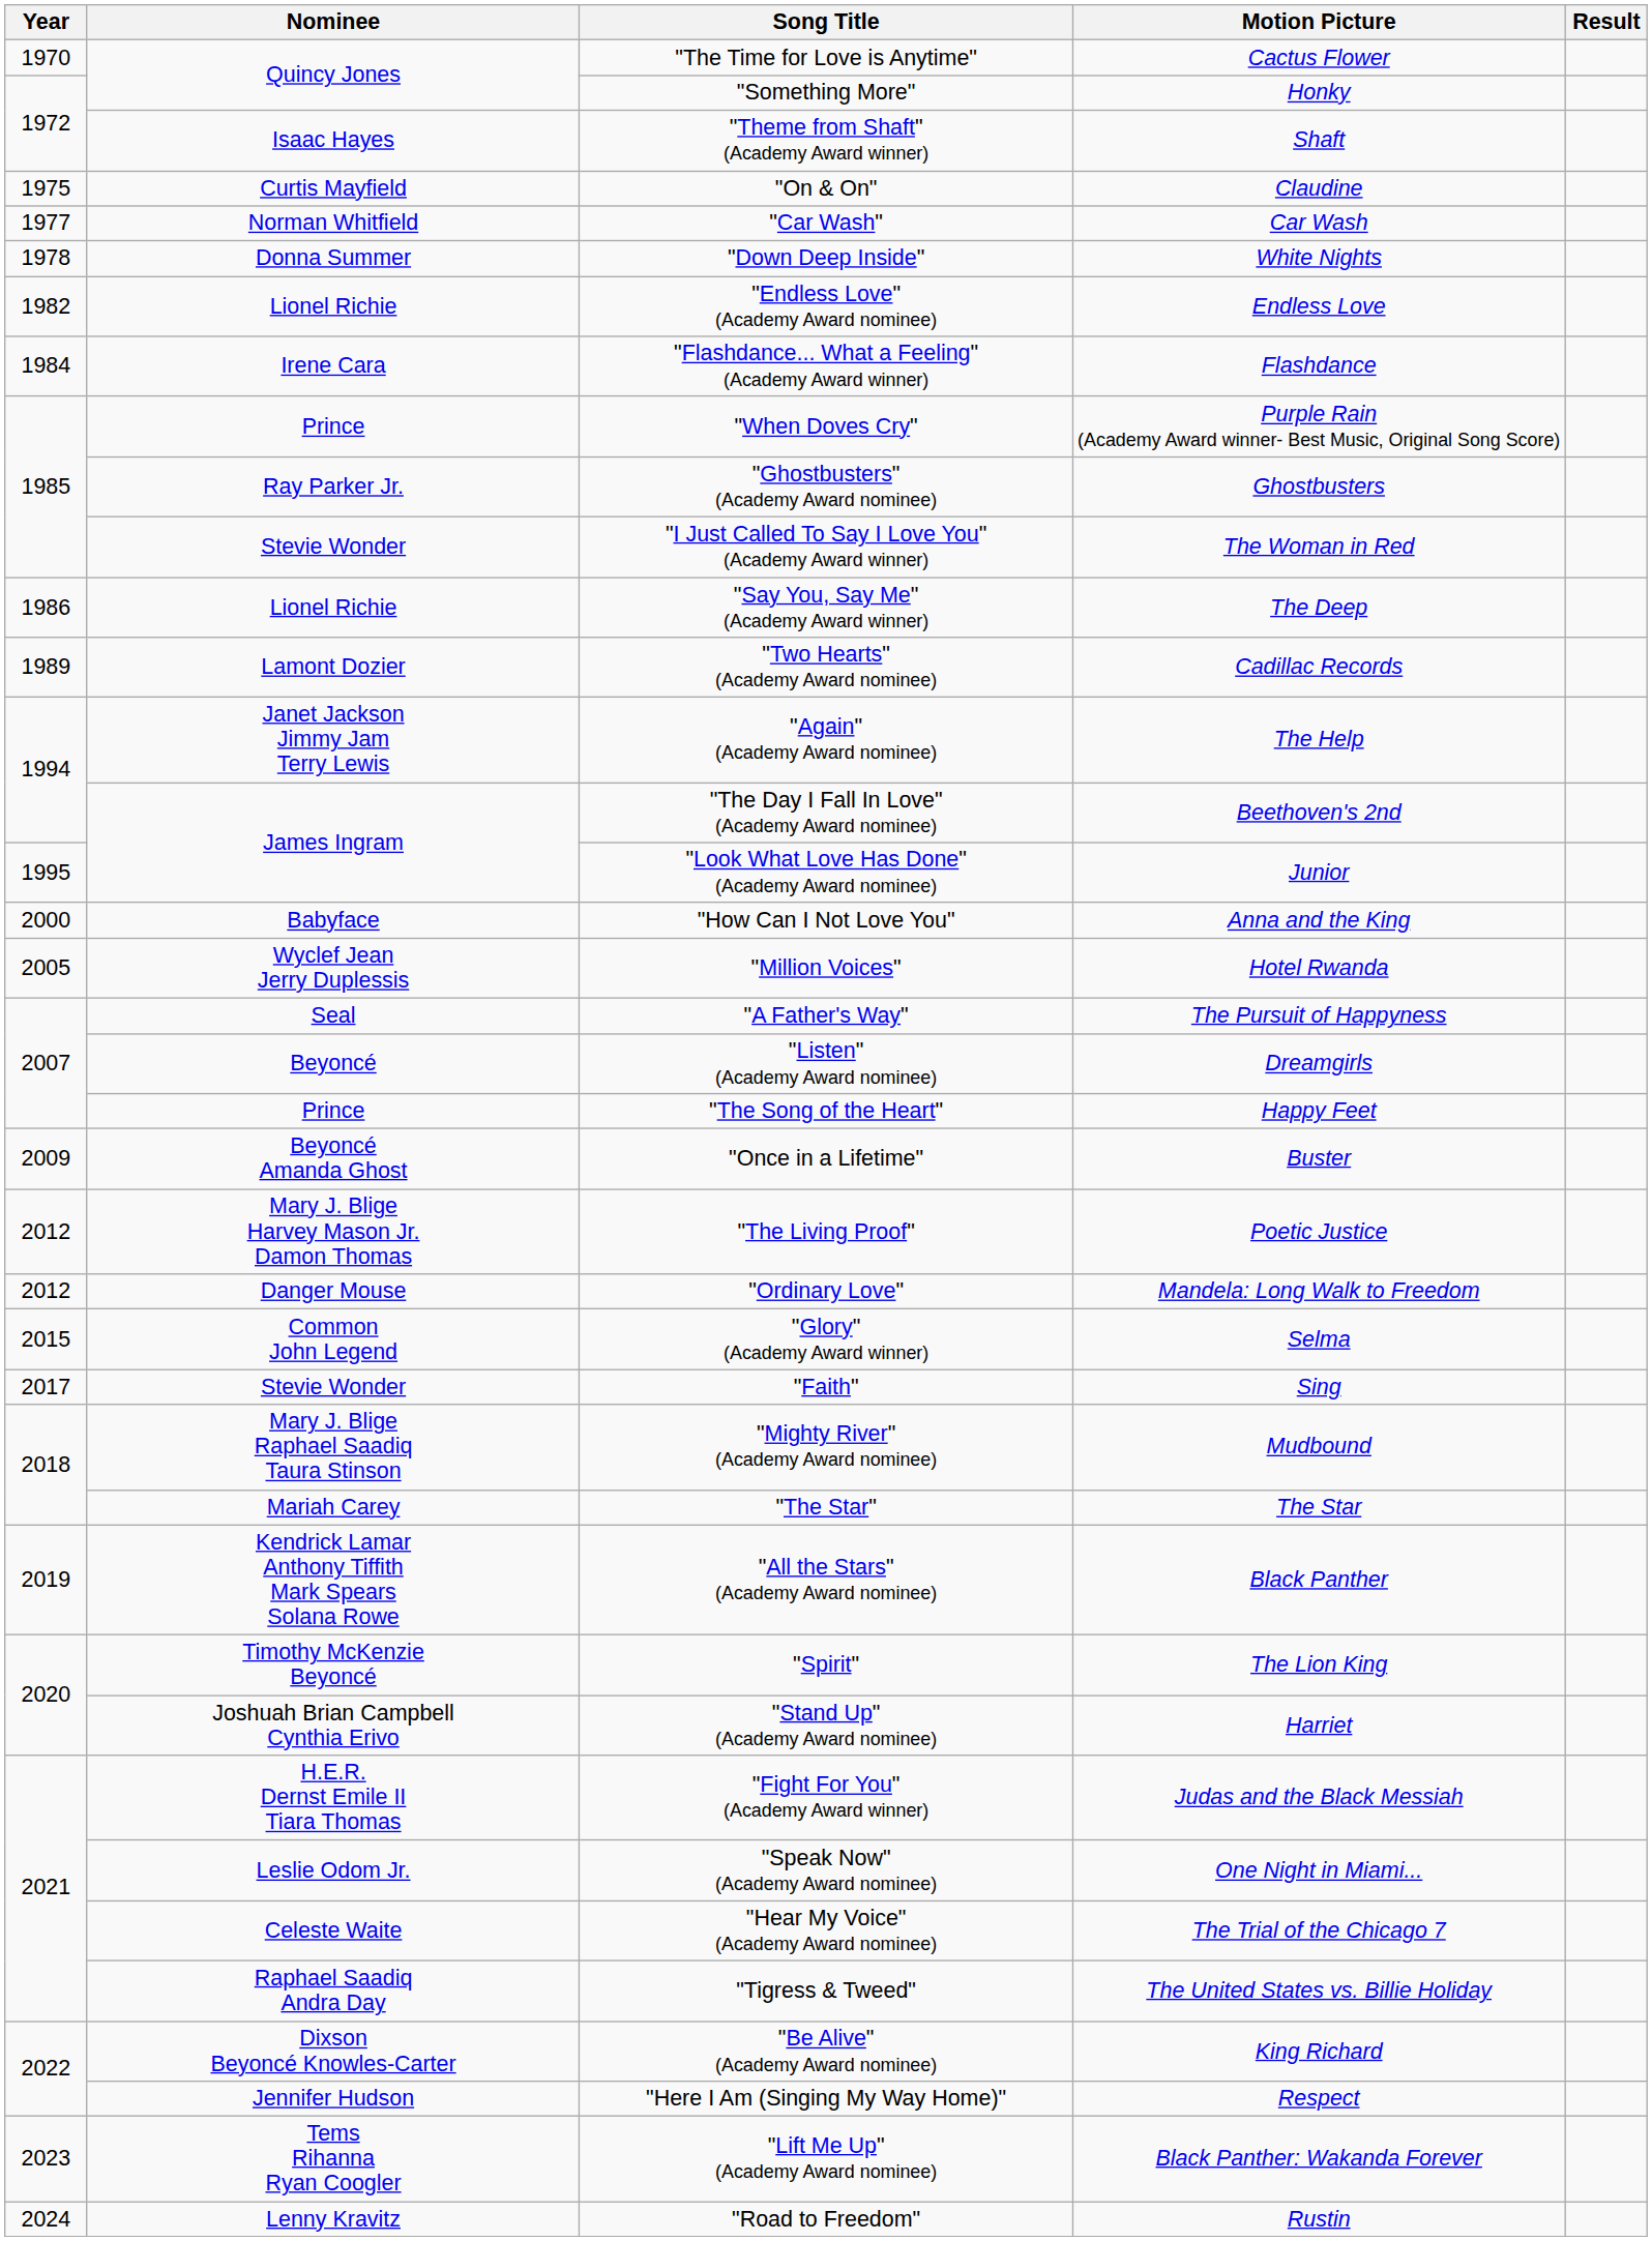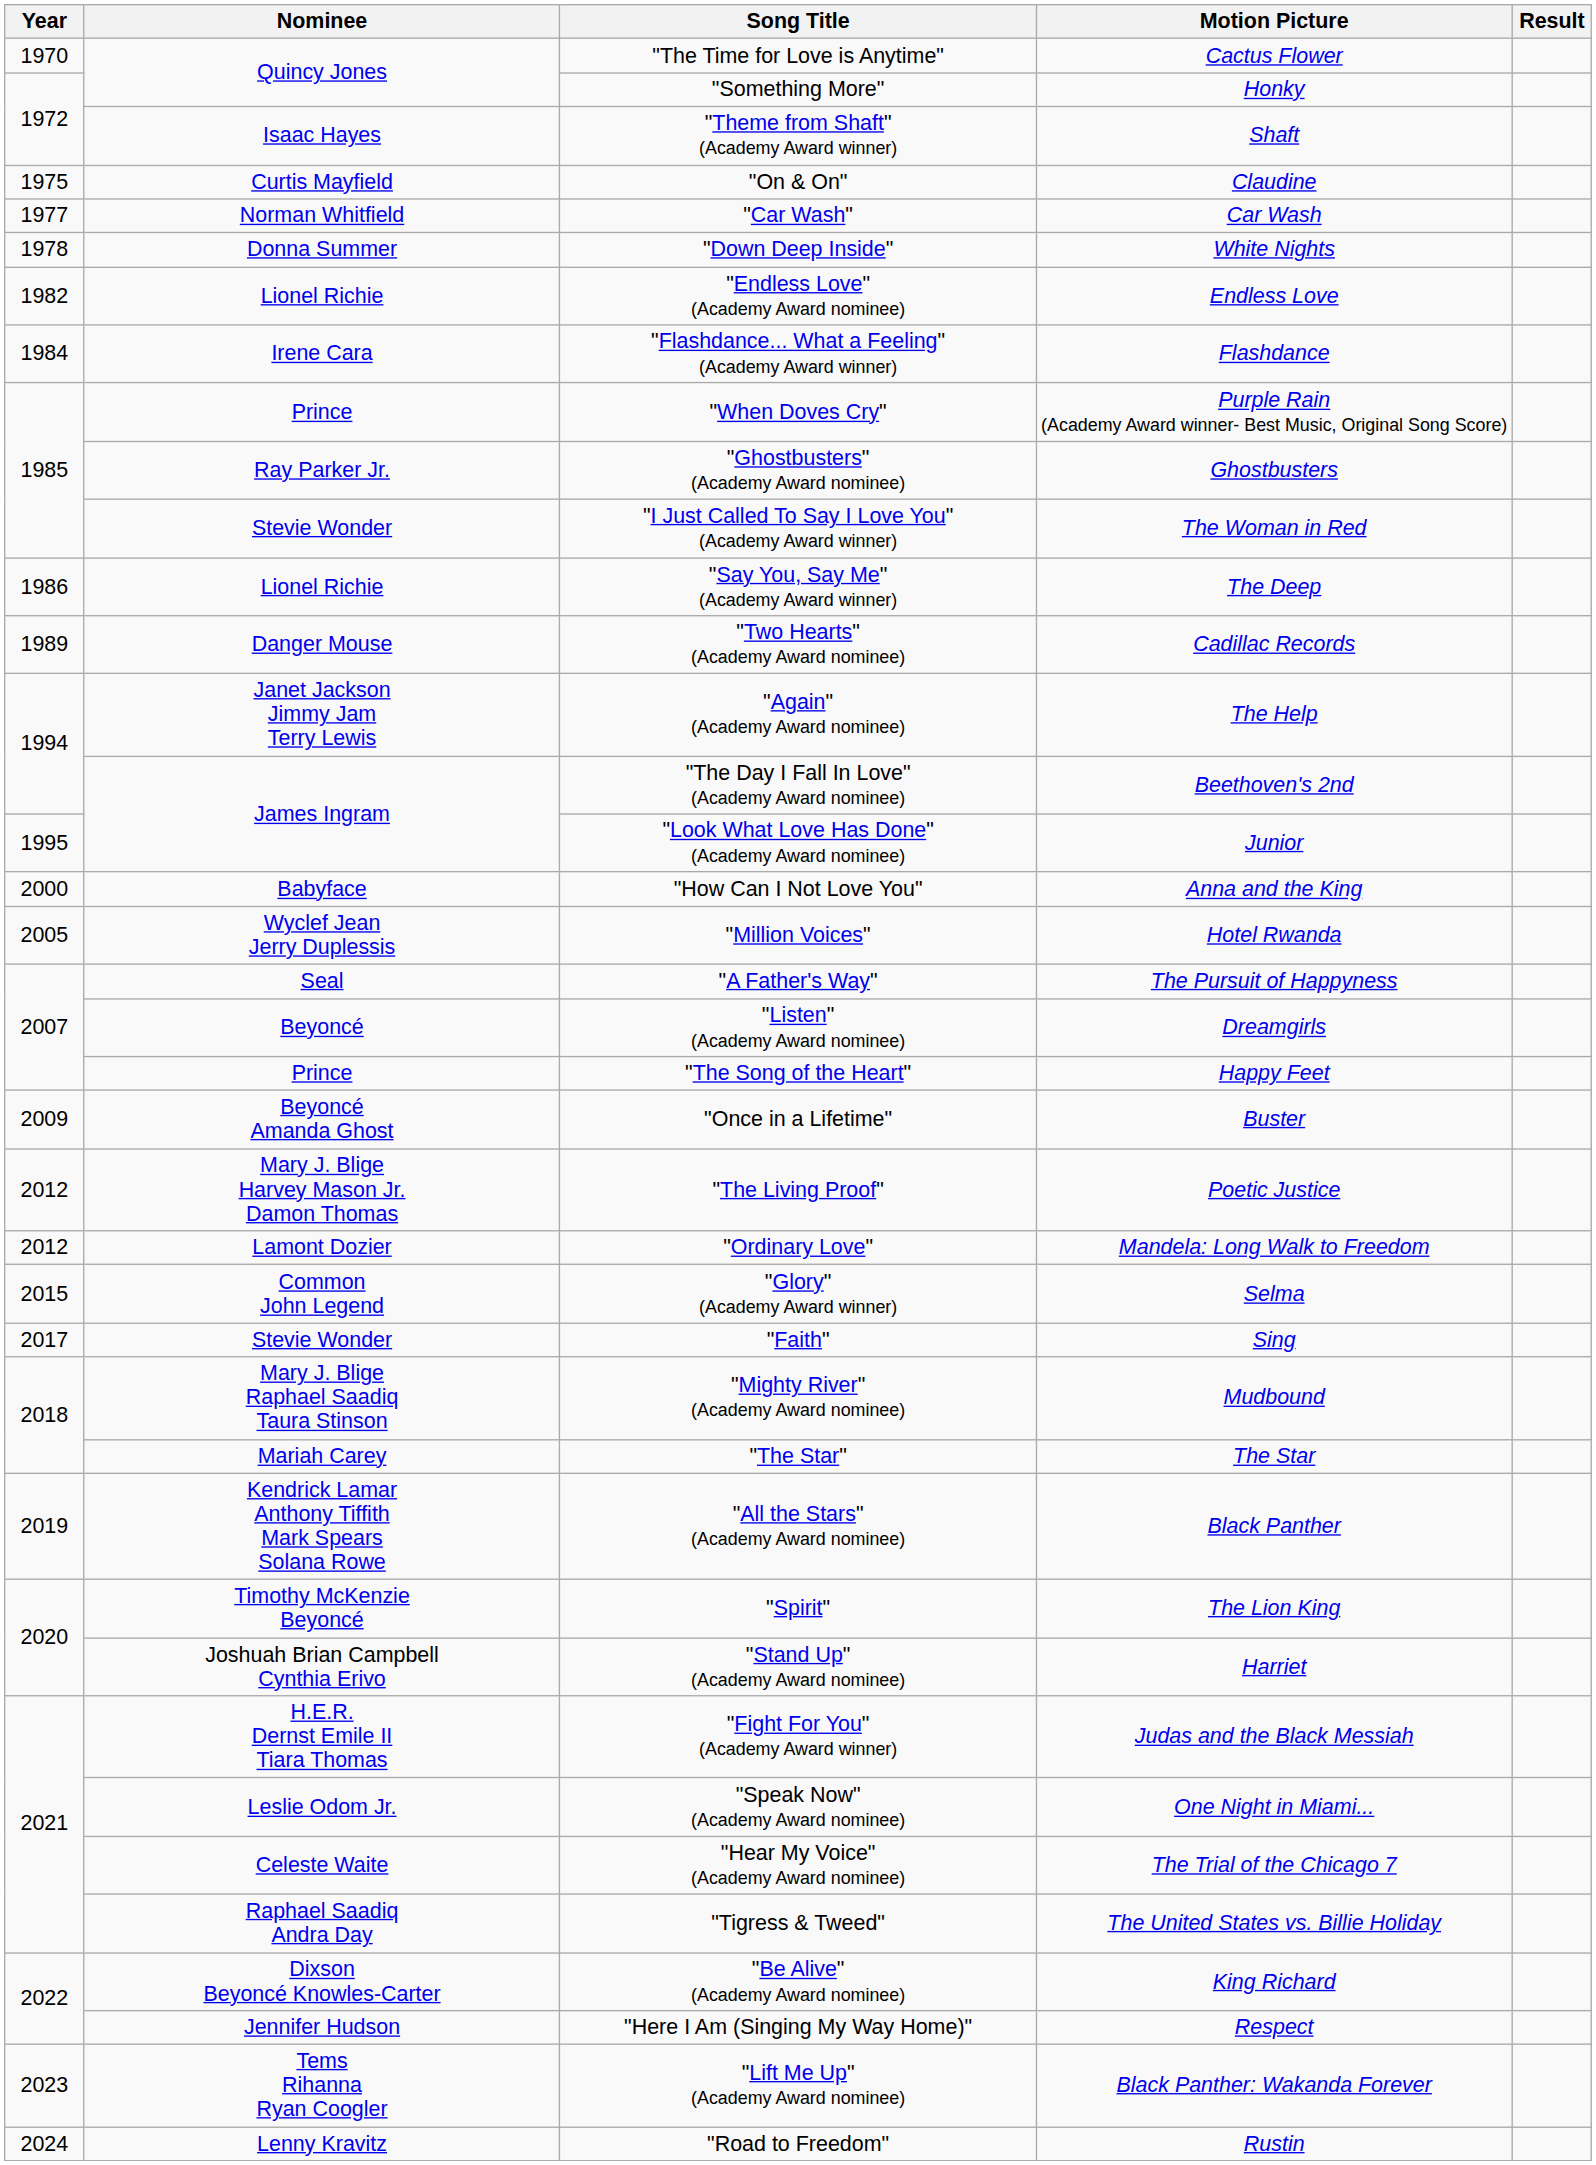"Two Hearts" (Academy Award nominee) | Nominee: Lamont Dozier -> Danger Mouse
"Ordinary Love" | Nominee: Danger Mouse -> Lamont Dozier
